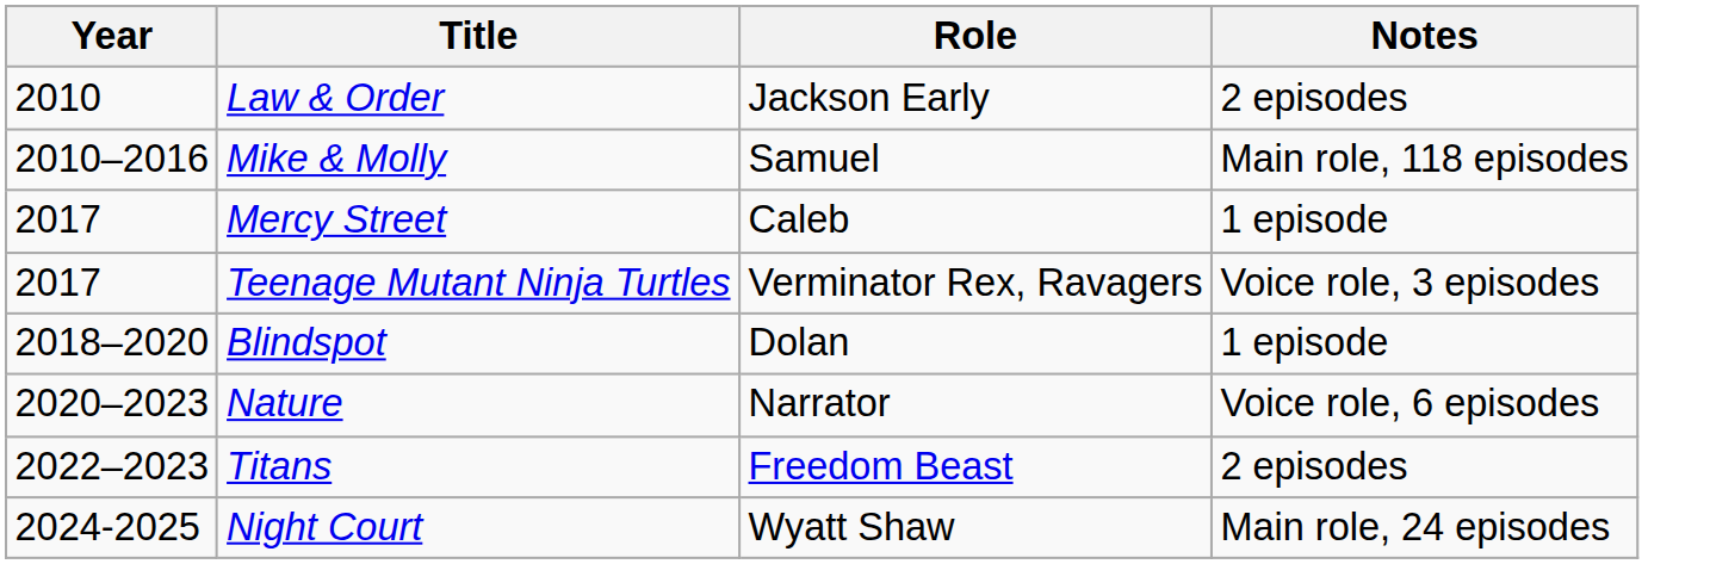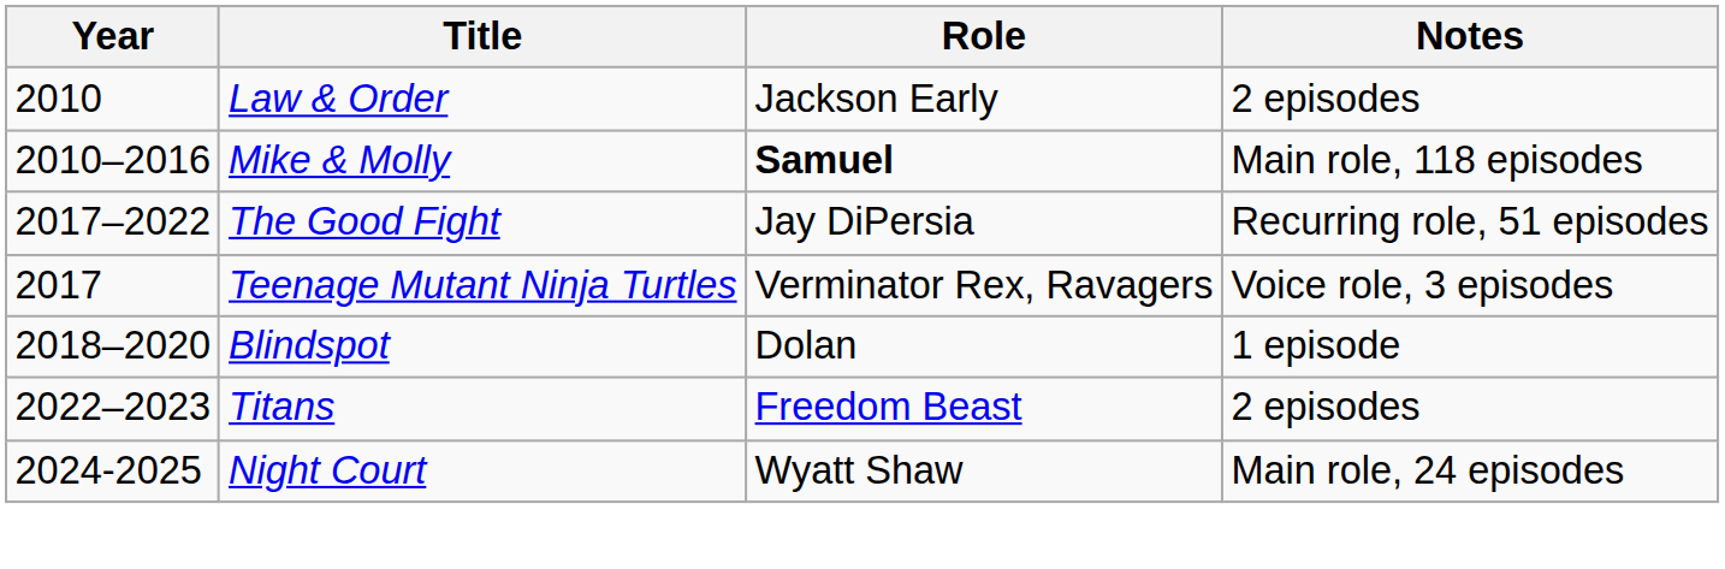Mike & Molly | Role: normal -> bold
- row: 2017 | Mercy Street | Caleb | 1 episode
+ row: 2017–2022 | The Good Fight | Jay DiPersia | Recurring role, 51 episodes
- row: 2020–2023 | Nature | Narrator | Voice role, 6 episodes
